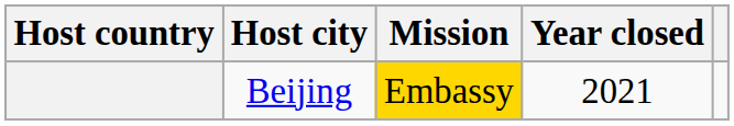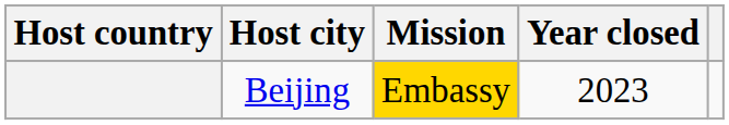Beijing | Year closed: 2021 -> 2023
